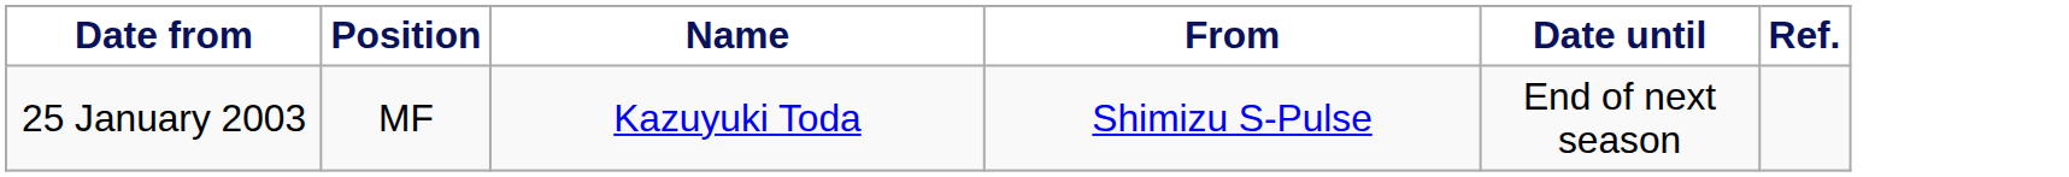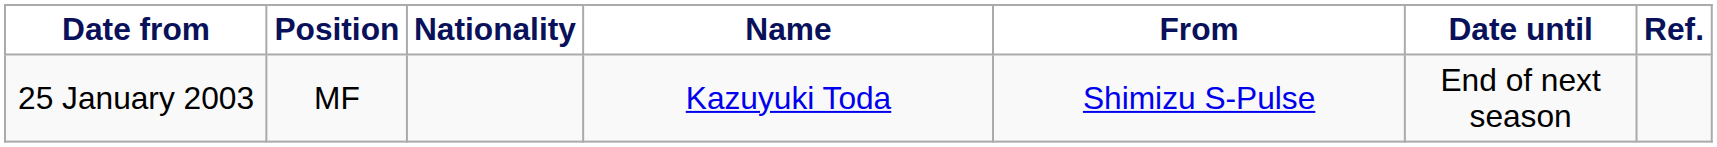+ column: Nationality
